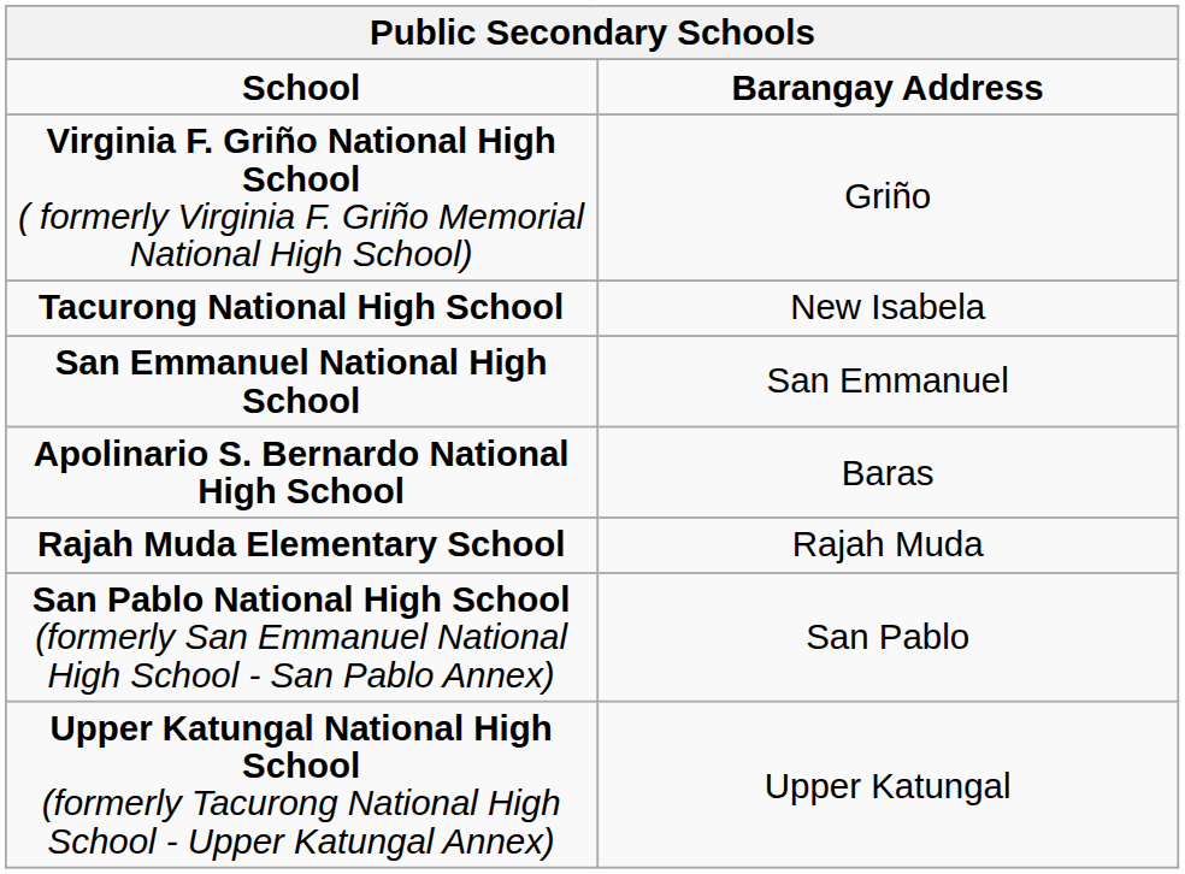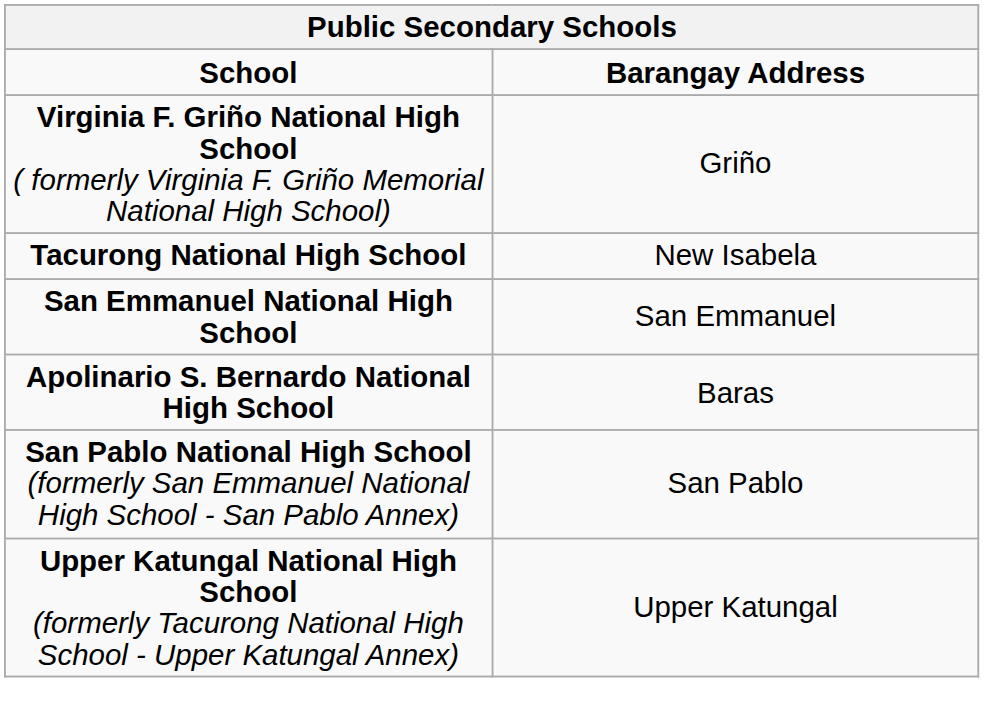- row: Rajah Muda Elementary School | Rajah Muda
